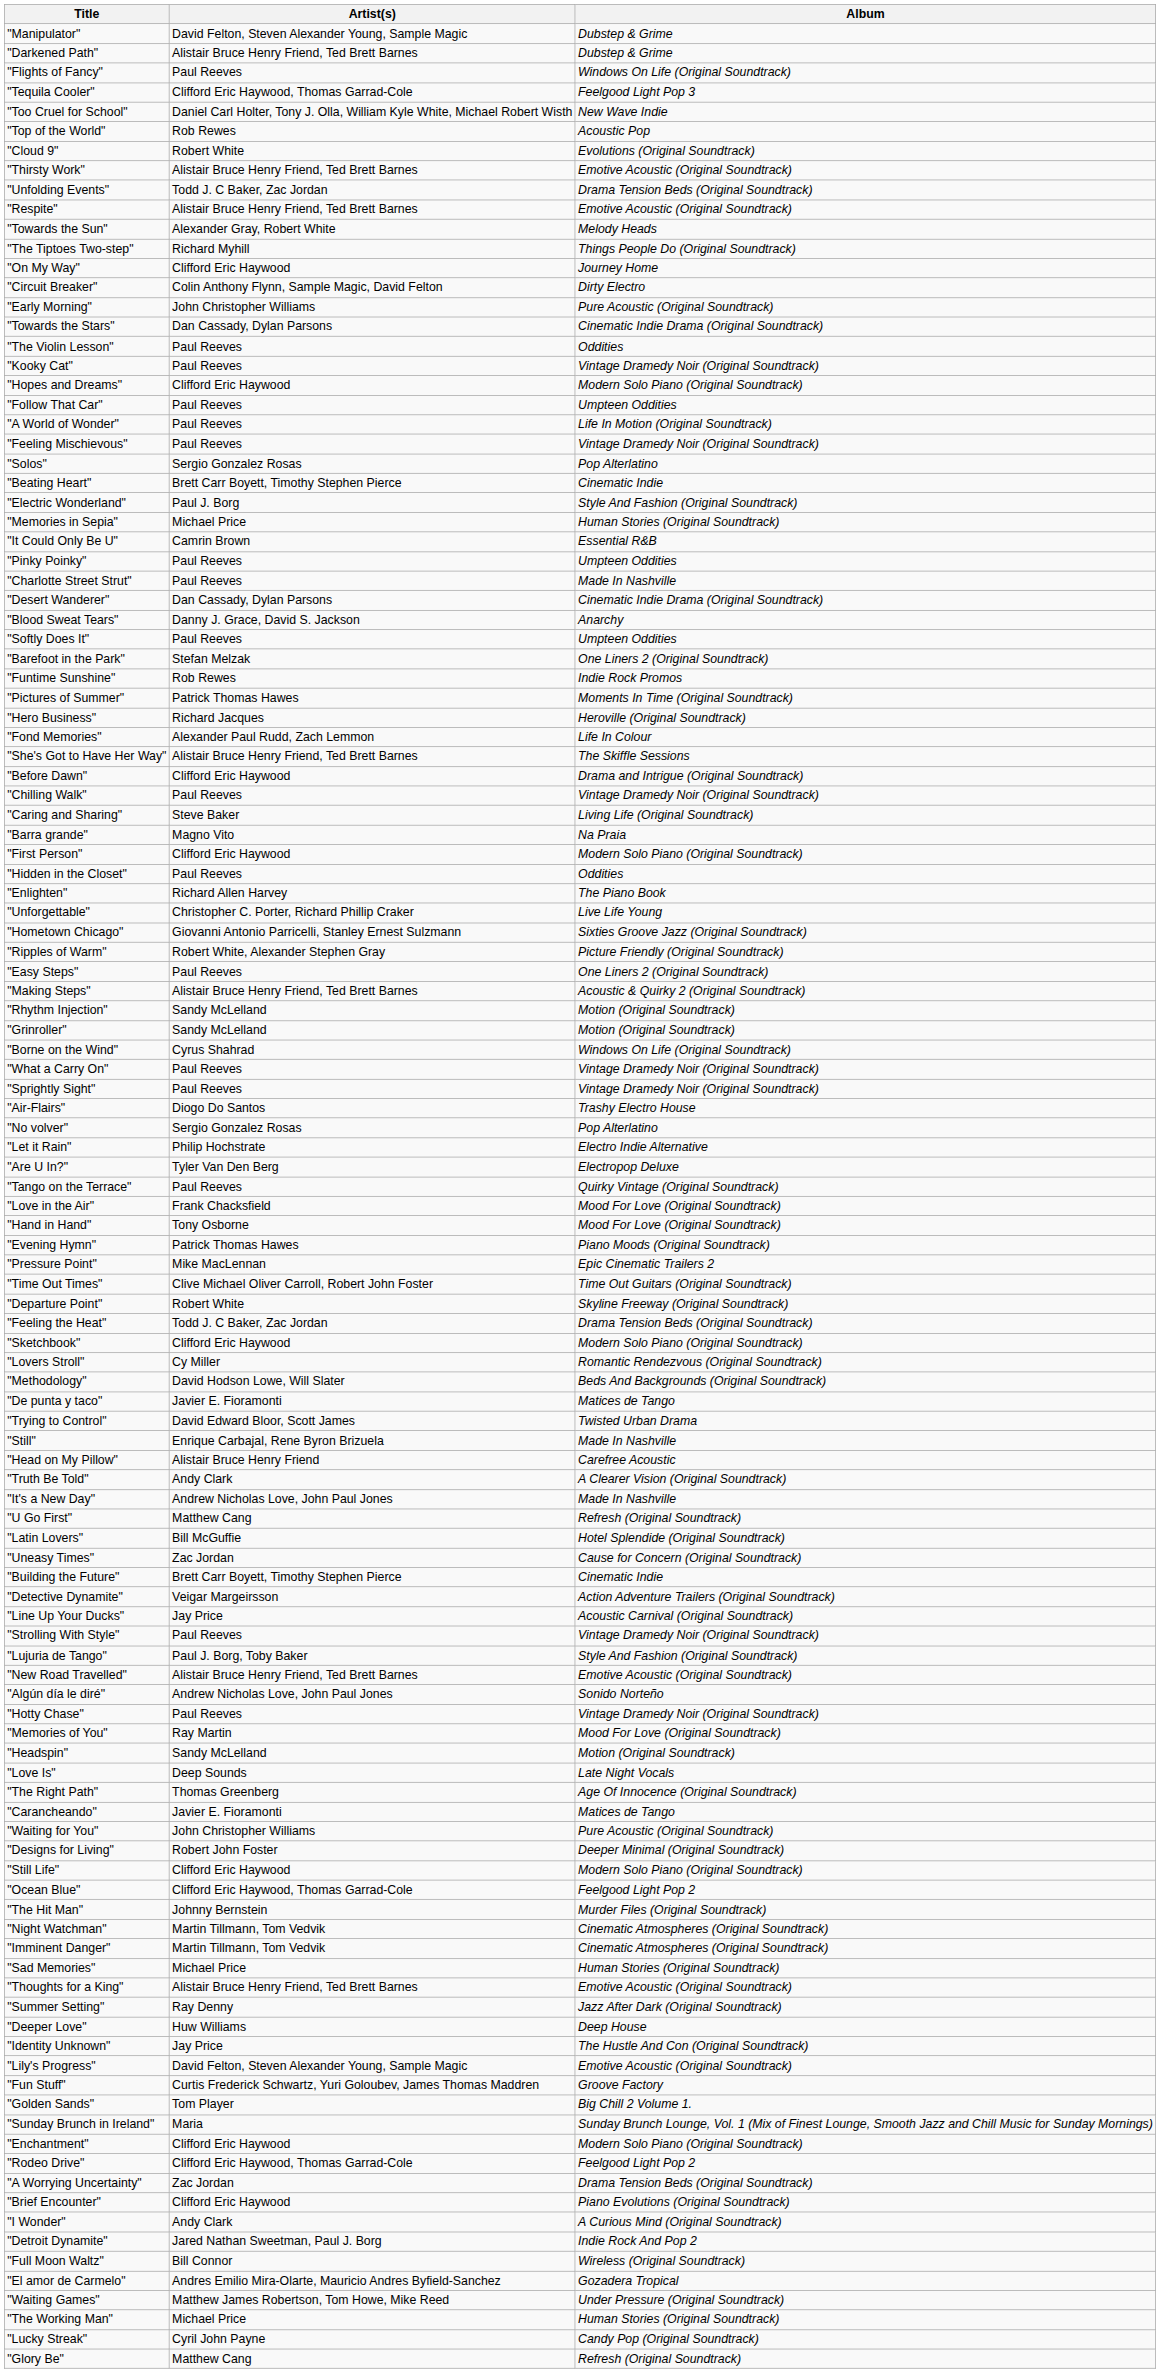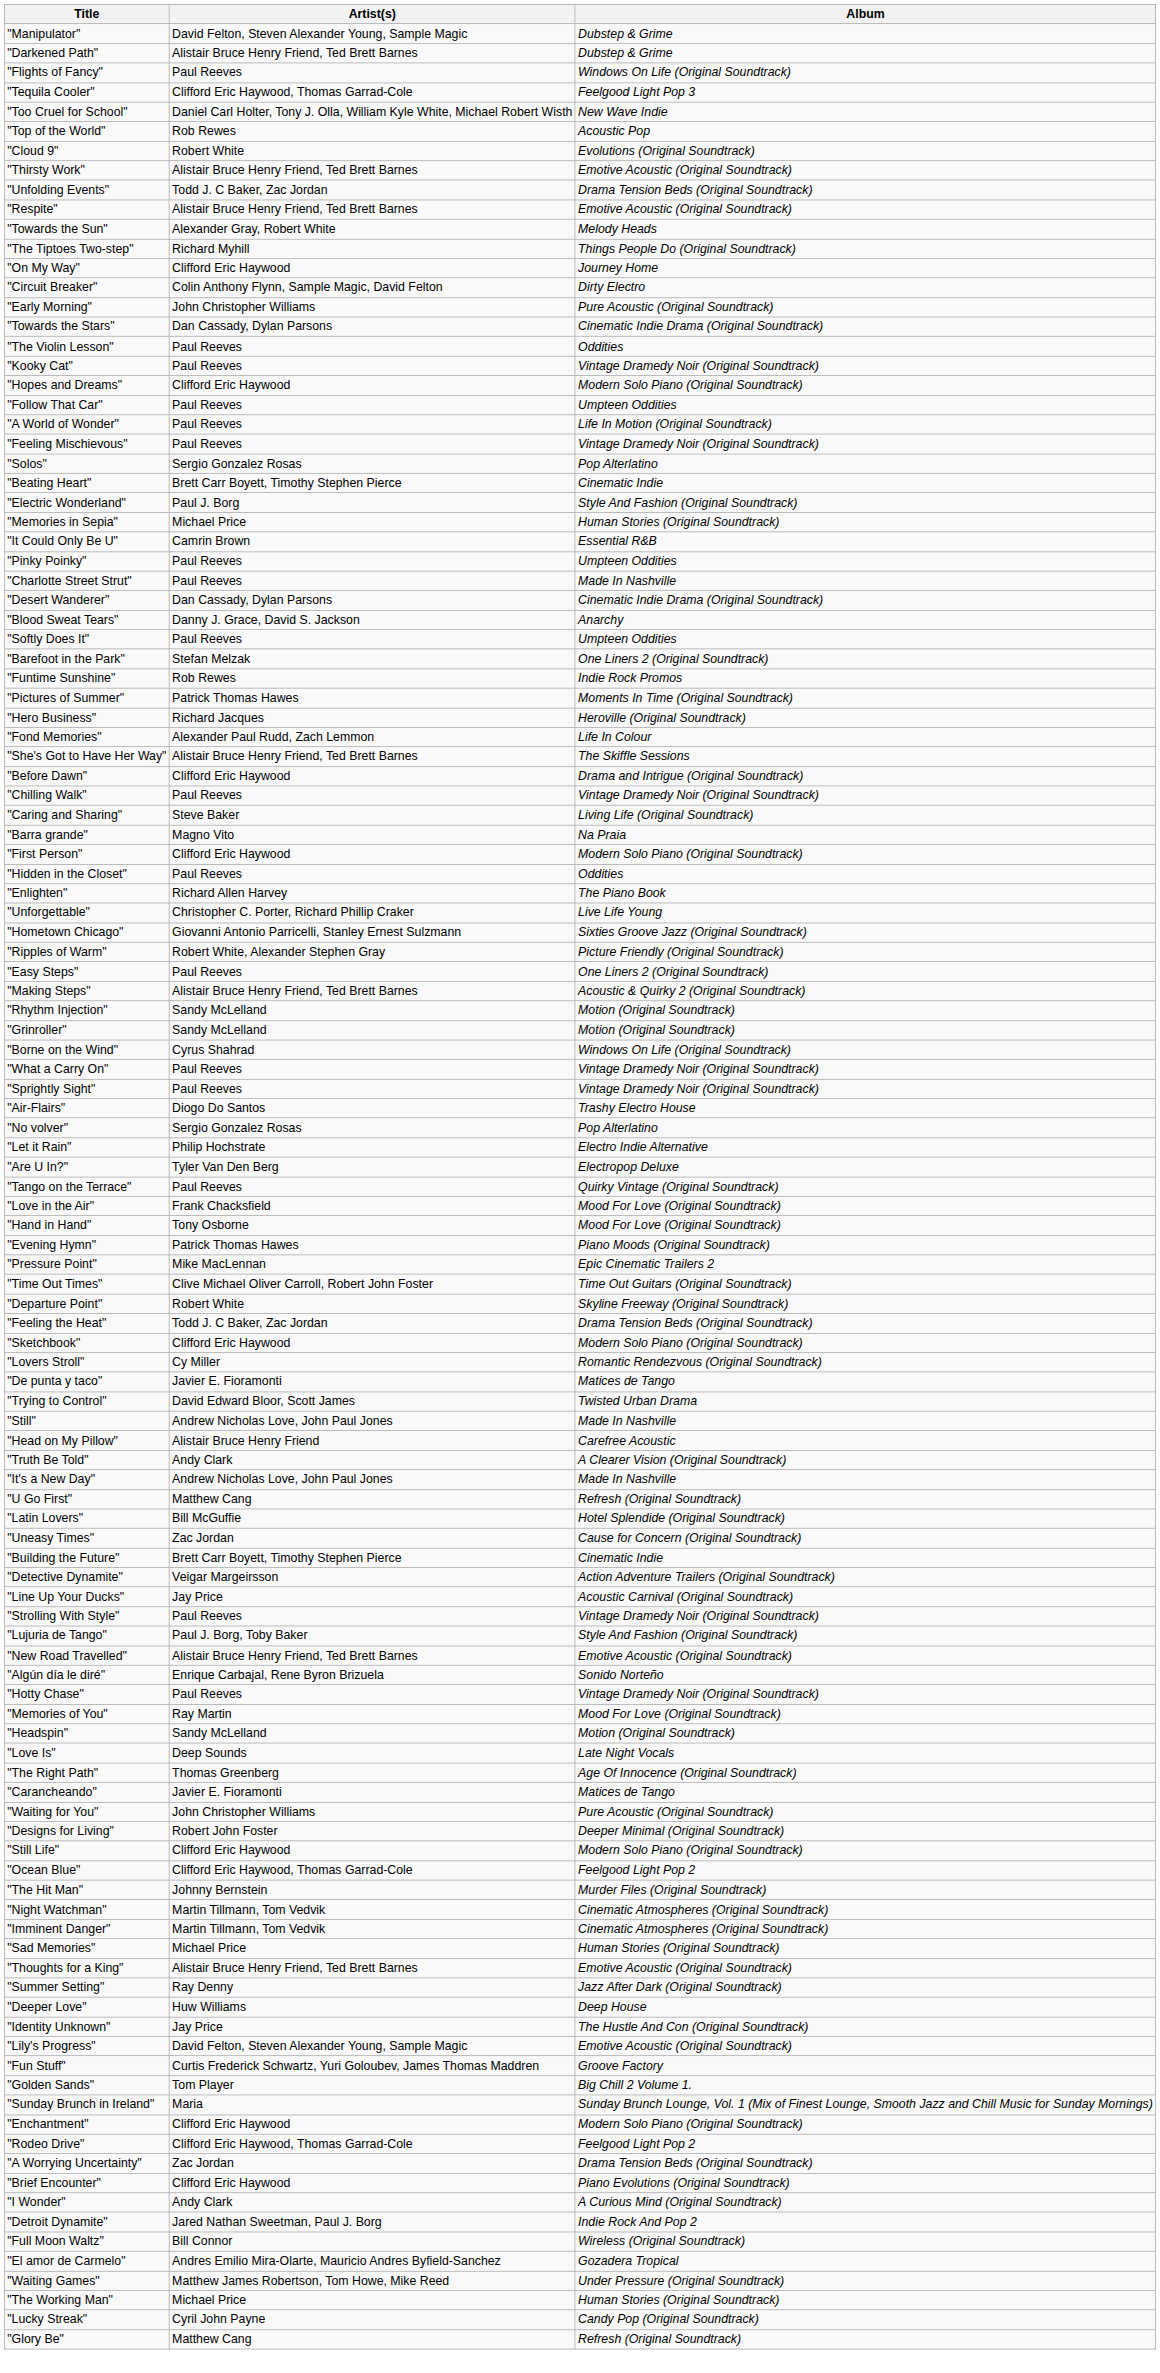- row: "Methodology" | David Hodson Lowe, Will Slater | Beds And Backgrounds (Original Soundtrack)
"Still" | Artist(s): Enrique Carbajal, Rene Byron Brizuela -> Andrew Nicholas Love, John Paul Jones
"Algún día le diré" | Artist(s): Andrew Nicholas Love, John Paul Jones -> Enrique Carbajal, Rene Byron Brizuela
